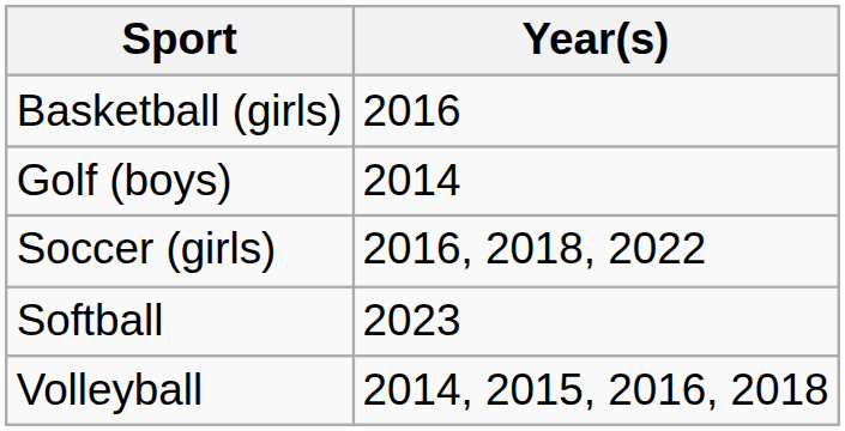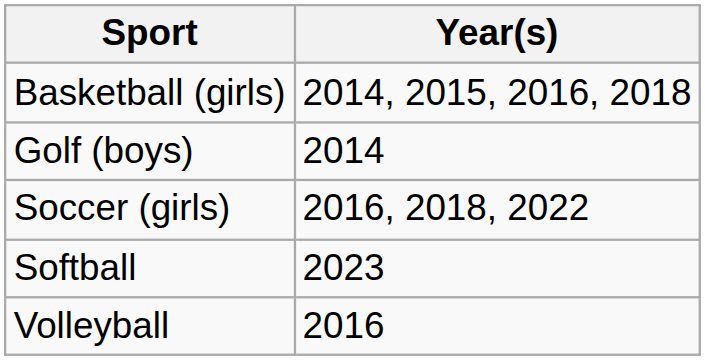Basketball (girls) | Year(s): 2016 -> 2014, 2015, 2016, 2018
Volleyball | Year(s): 2014, 2015, 2016, 2018 -> 2016
